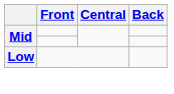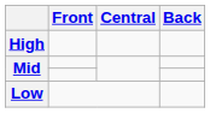+ row: High
